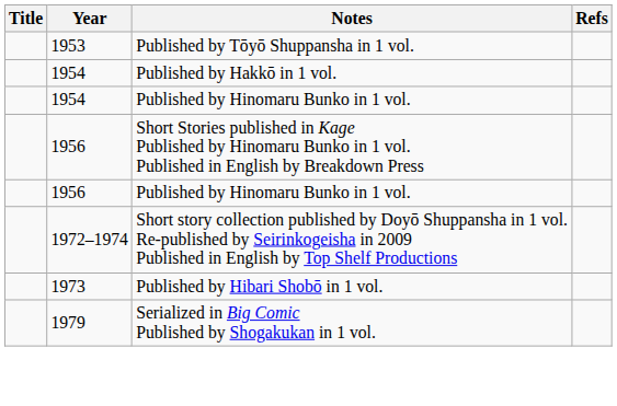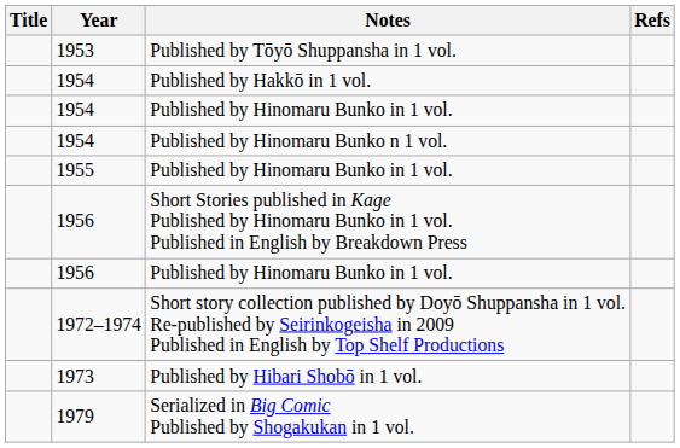+ row: 1954 | Published by Hinomaru Bunko n 1 vol.
+ row: 1955 | Published by Hinomaru Bunko in 1 vol.
